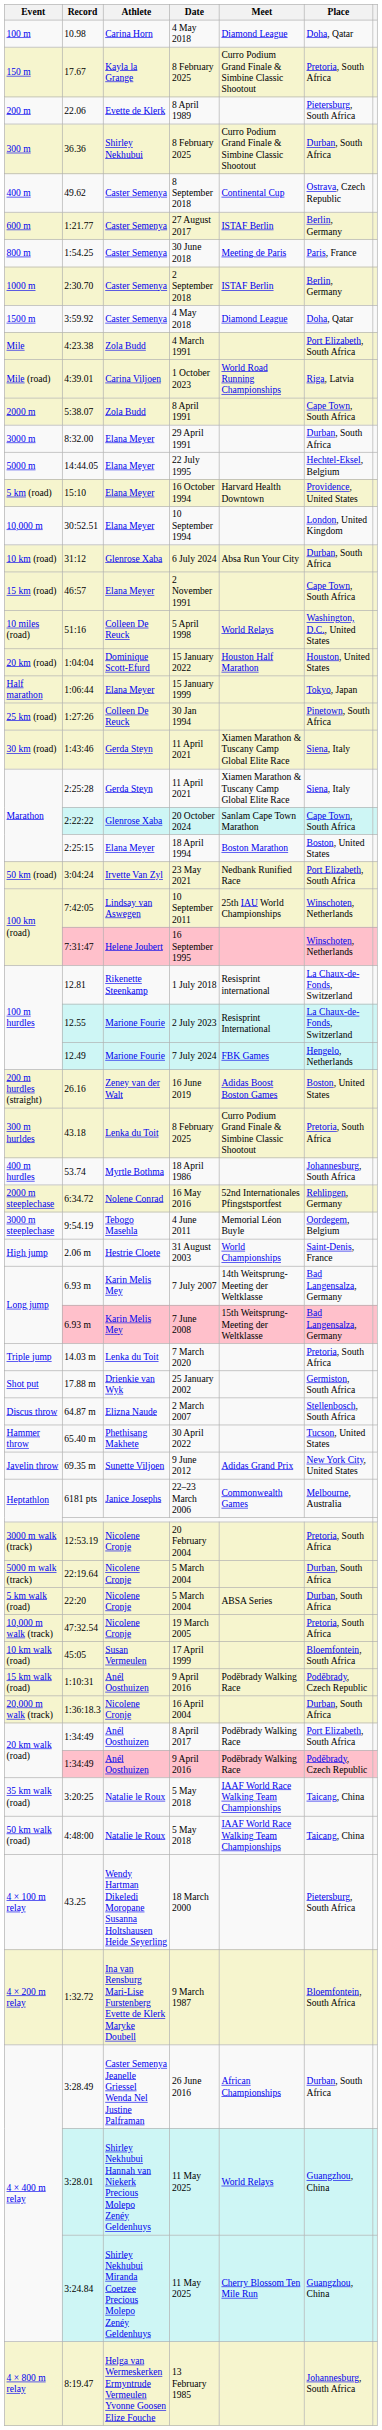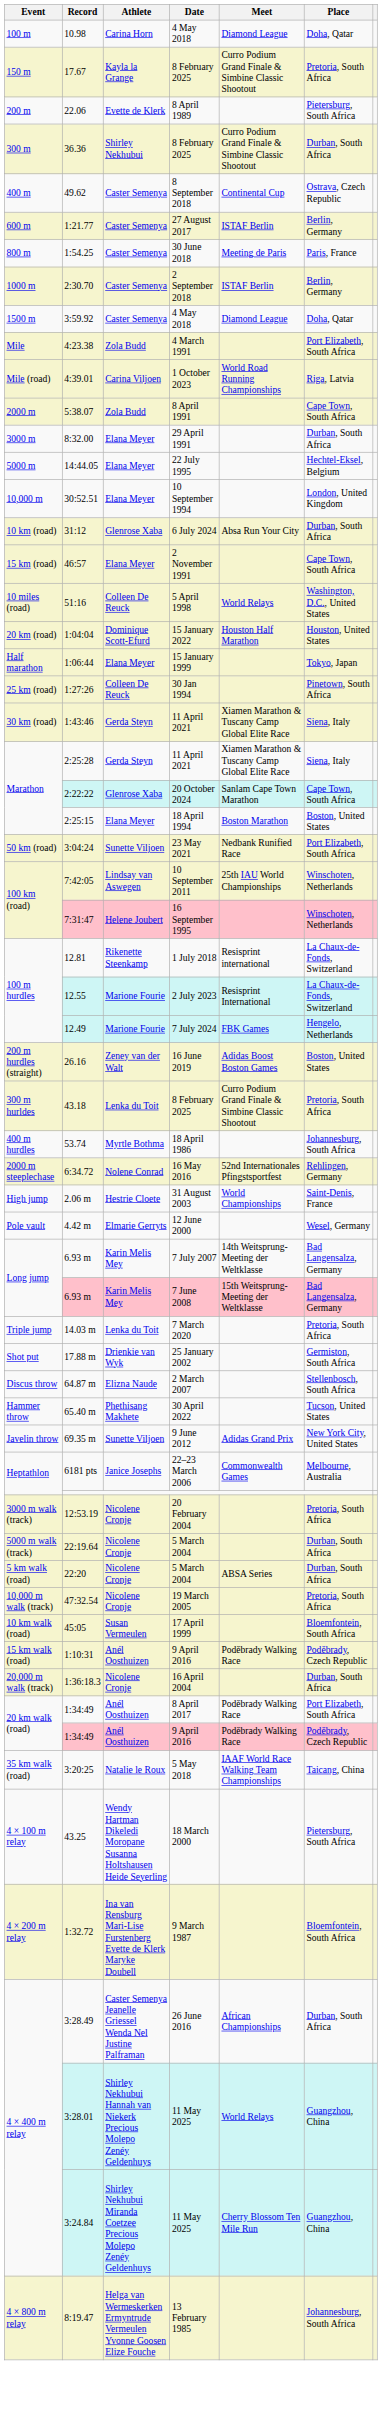- row: 5 km (road) | 15:10 | Elana Meyer | 16 October 1994 | Harvard Health Downtown | Providence, United States
3:04:24 | Athlete: Irvette Van Zyl -> Sunette Viljoen
- row: 3000 m steeplechase | 9:54.19 | Tebogo Masehla | 4 June 2011 | Memorial Léon Buyle | Oordegem, Belgium
+ row: Pole vault | 4.42 m | Elmarie Gerryts | 12 June 2000 | Wesel, Germany
- row: 50 km walk (road) | 4:48:00 | Natalie le Roux | 5 May 2018 | IAAF World Race Walking Team Championships | Taicang, China
